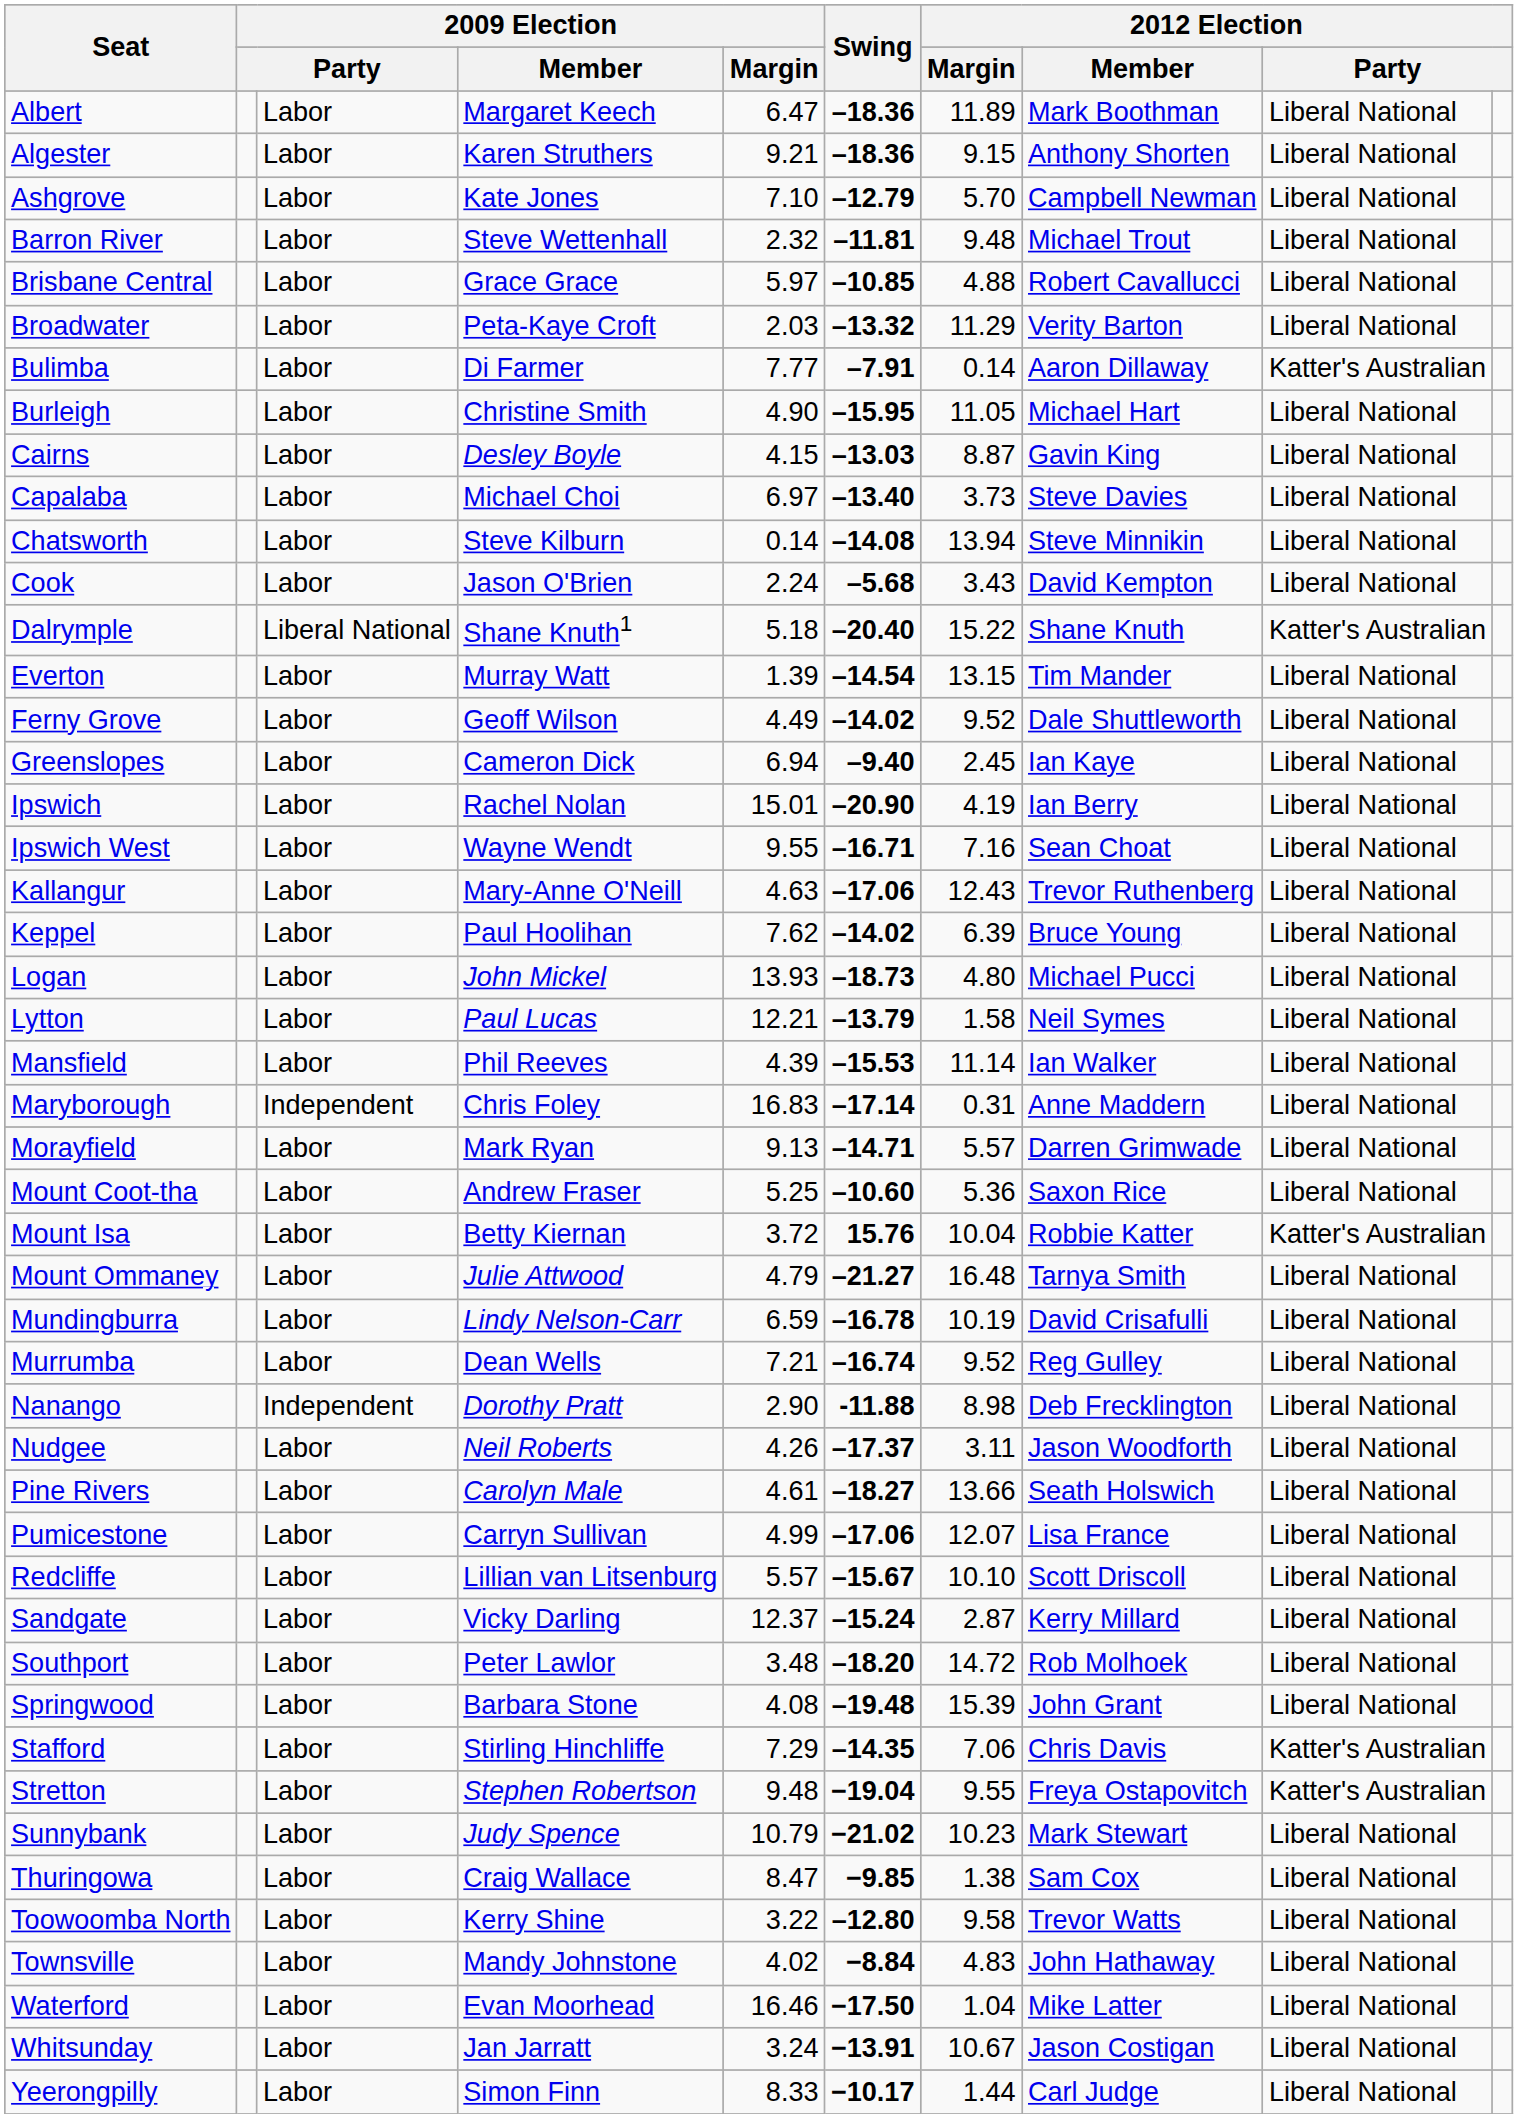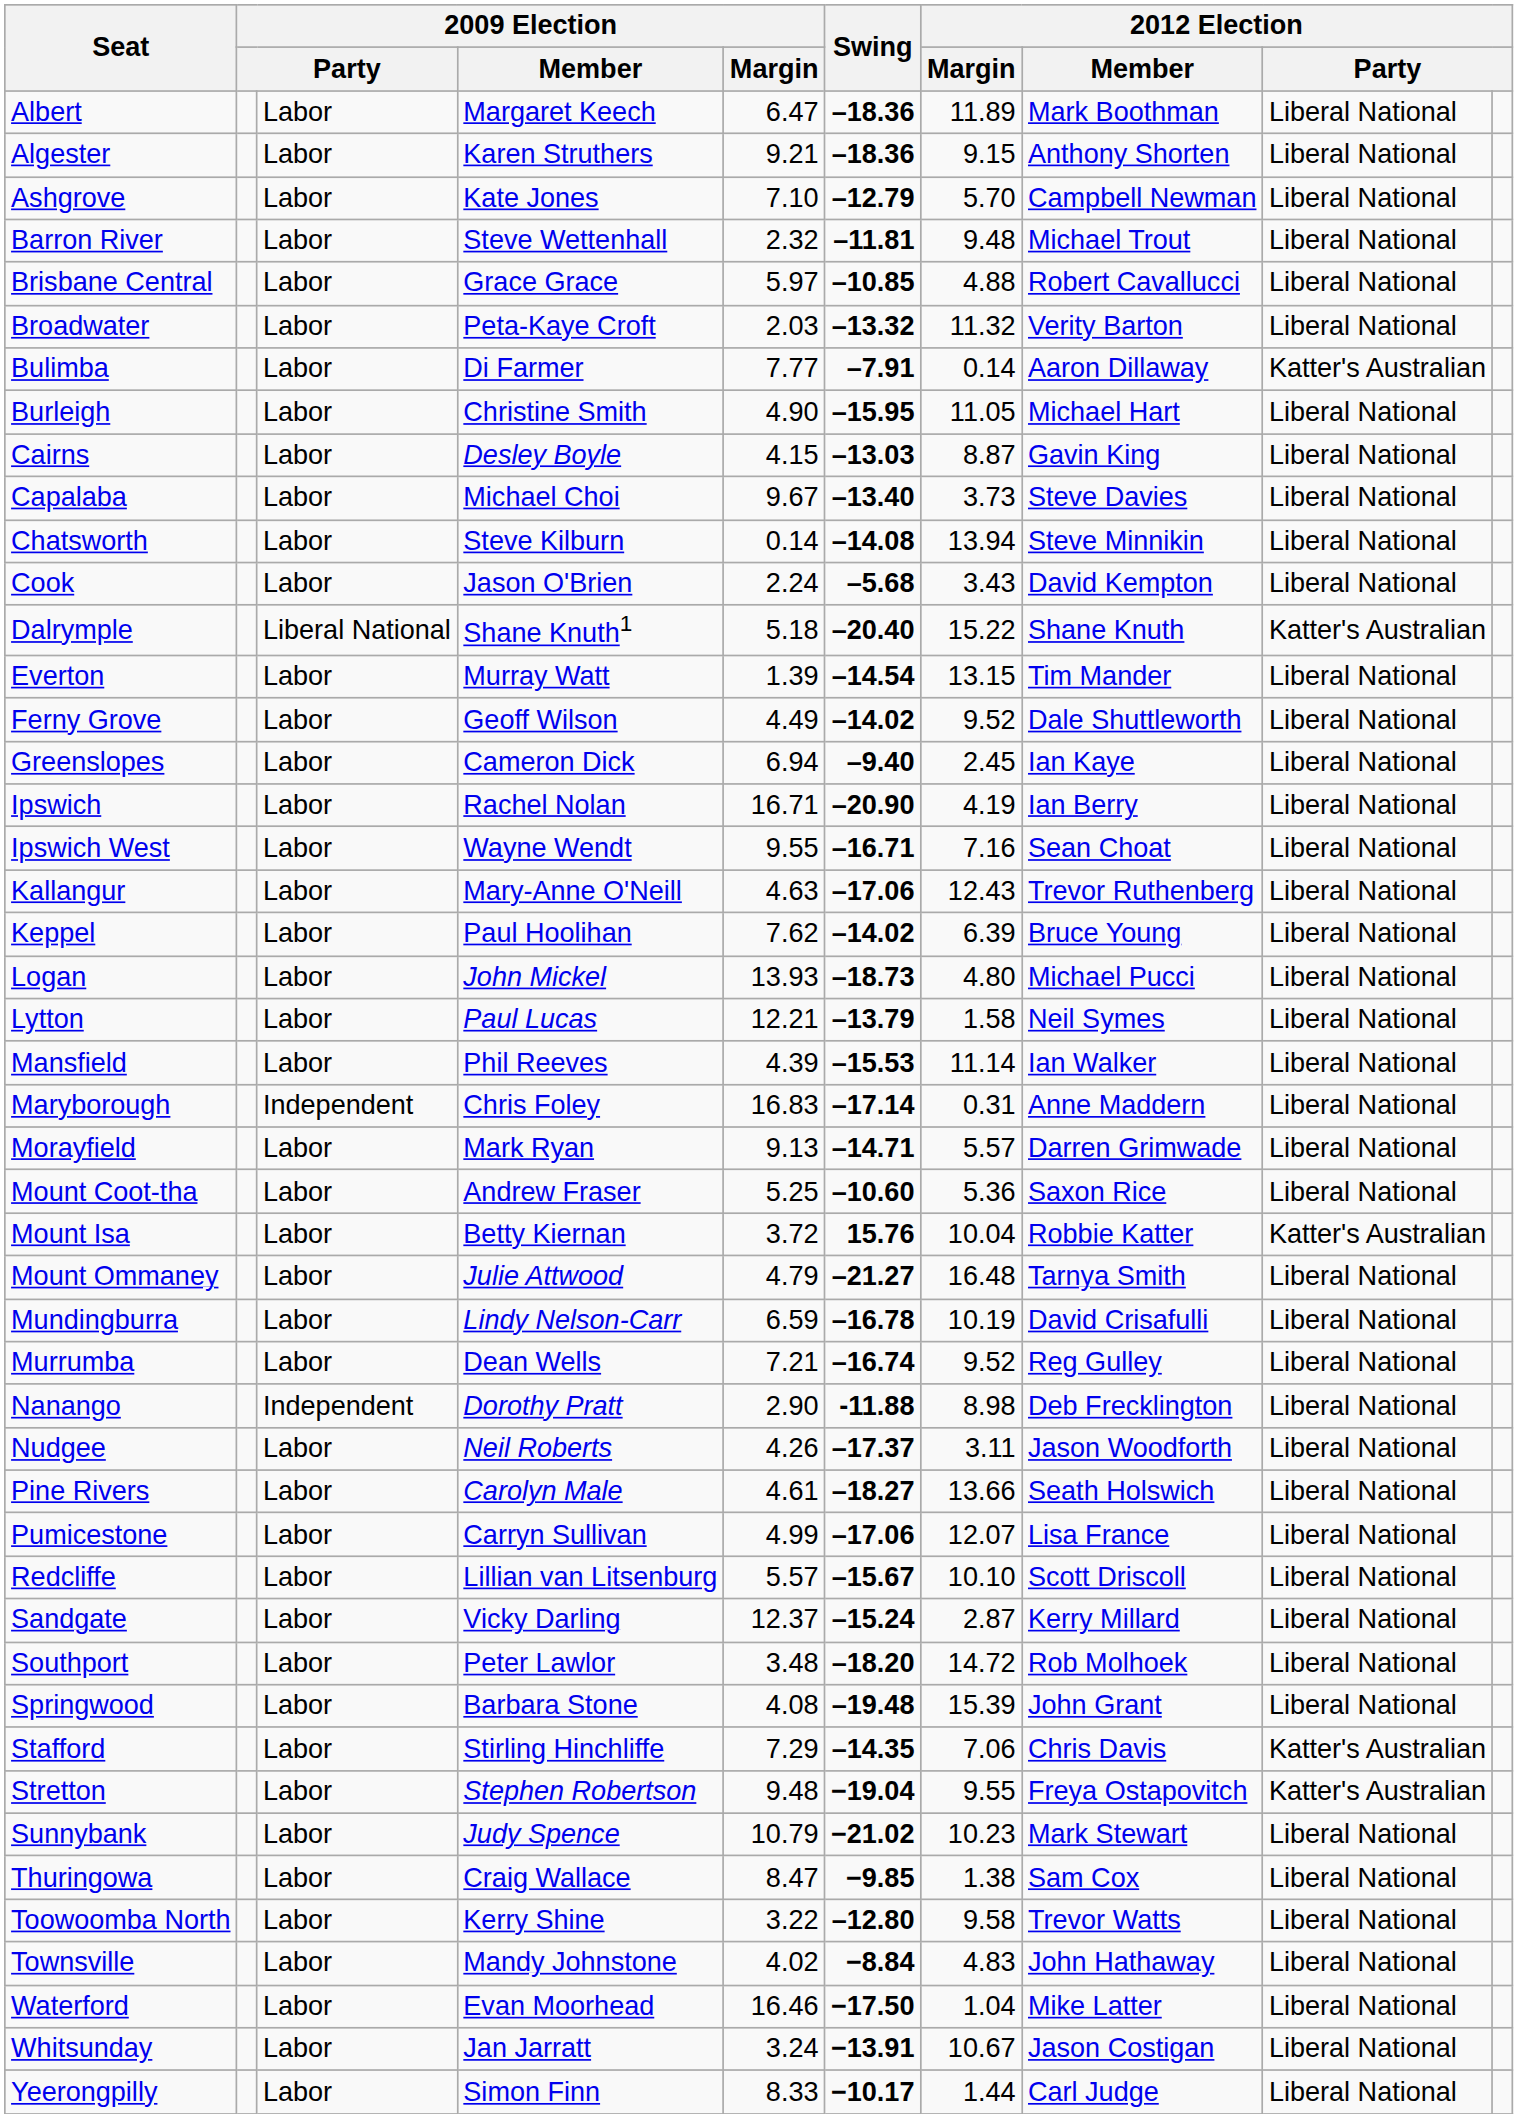Broadwater | 2012 Election / Margin: 11.29 -> 11.32
Capalaba | 2009 Election / Margin: 6.97 -> 9.67
Ipswich | 2009 Election / Margin: 15.01 -> 16.71
